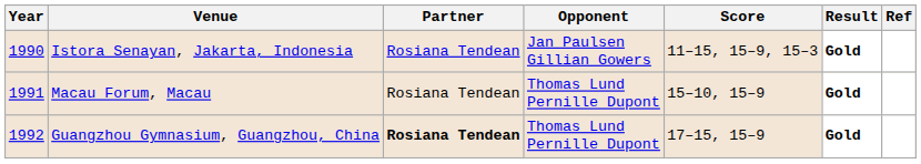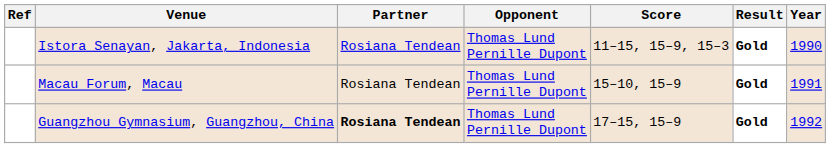columns swapped: Year <-> Ref
Istora Senayan, Jakarta, Indonesia | Opponent: Jan Paulsen Gillian Gowers -> Thomas Lund Pernille Dupont
